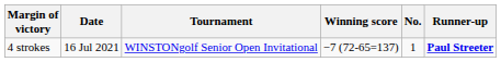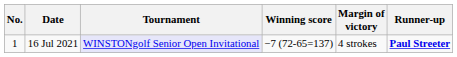columns swapped: No. <-> Margin of victory
16 Jul 2021 | Tournament: no background -> lavender background
